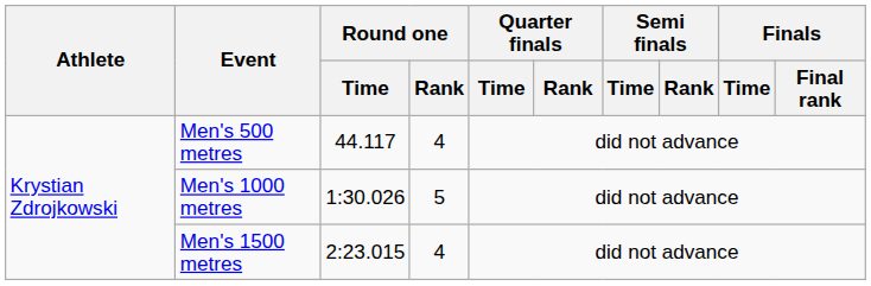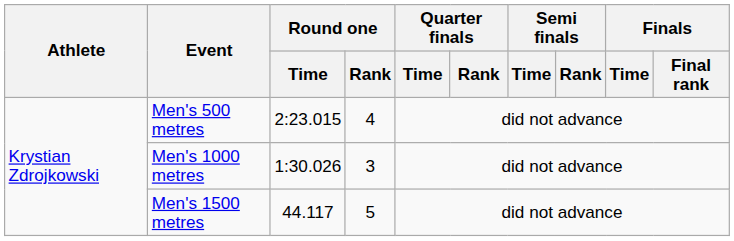Men's 500 metres | Round one / Time: 44.117 -> 2:23.015
Men's 1000 metres | Round one / Rank: 5 -> 3
Men's 1500 metres | Round one / Time: 2:23.015 -> 44.117
Men's 1500 metres | Round one / Rank: 4 -> 5
